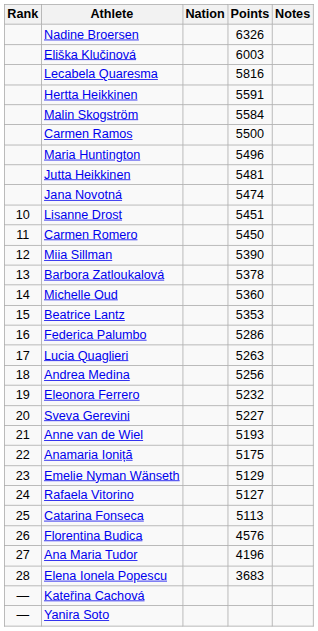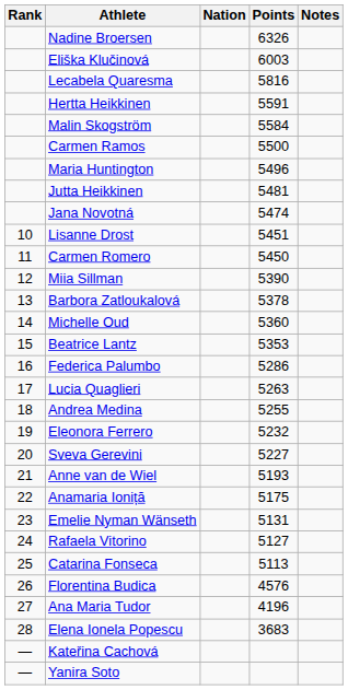Andrea Medina | Points: 5256 -> 5255
Emelie Nyman Wänseth | Points: 5129 -> 5131
